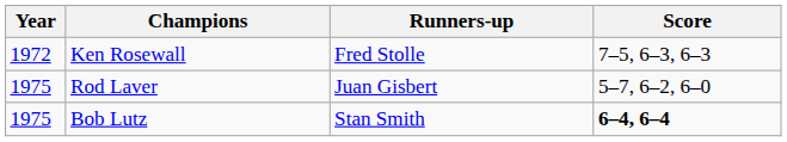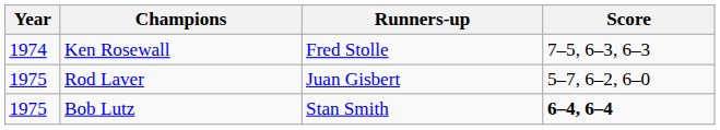Ken Rosewall | Year: 1972 -> 1974
